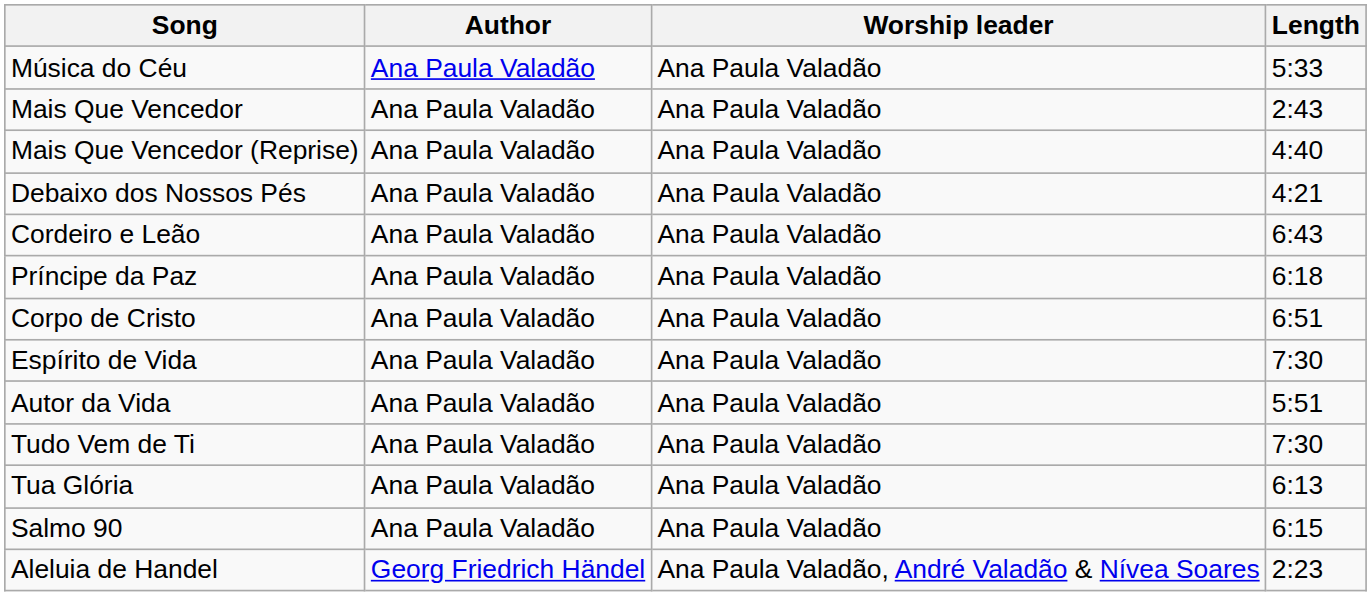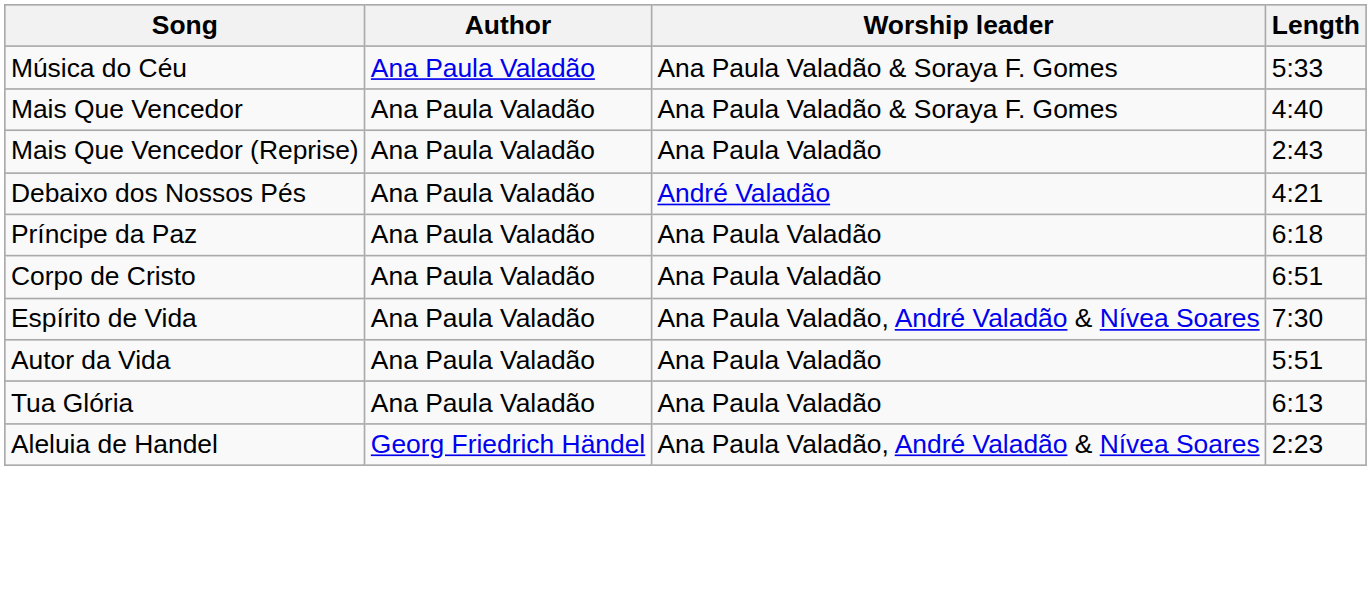Música do Céu | Worship leader: Ana Paula Valadão -> Ana Paula Valadão & Soraya F. Gomes
Mais Que Vencedor | Worship leader: Ana Paula Valadão -> Ana Paula Valadão & Soraya F. Gomes
Mais Que Vencedor | Length: 2:43 -> 4:40
Mais Que Vencedor (Reprise) | Length: 4:40 -> 2:43
Debaixo dos Nossos Pés | Worship leader: Ana Paula Valadão -> André Valadão
- row: Cordeiro e Leão | Ana Paula Valadão | Ana Paula Valadão | 6:43
Espírito de Vida | Worship leader: Ana Paula Valadão -> Ana Paula Valadão, André Valadão & Nívea Soares
- row: Tudo Vem de Ti | Ana Paula Valadão | Ana Paula Valadão | 7:30
- row: Salmo 90 | Ana Paula Valadão | Ana Paula Valadão | 6:15
